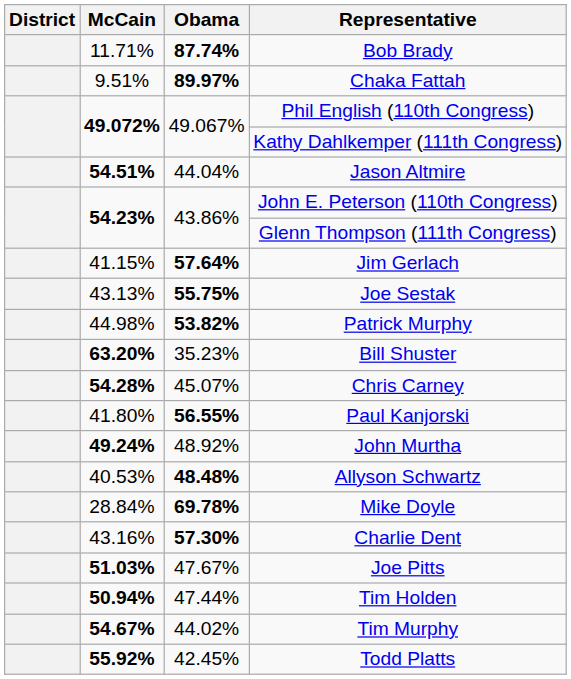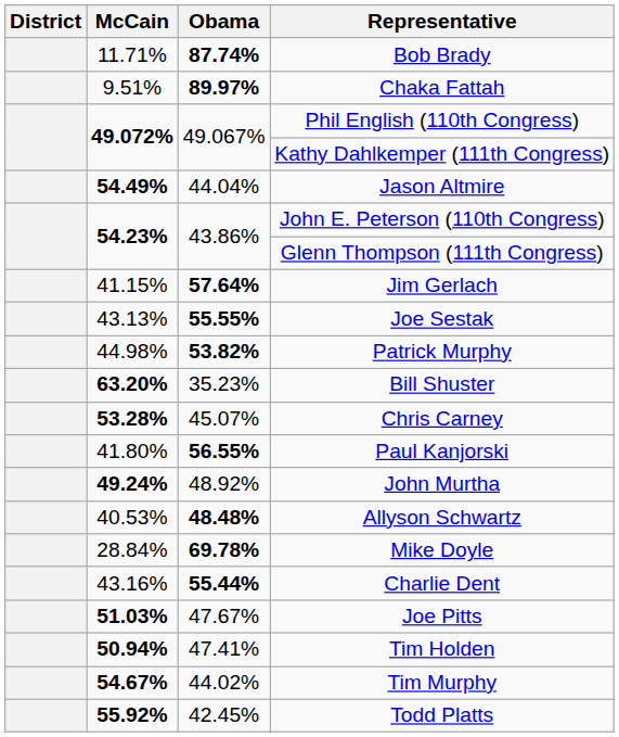Jason Altmire | McCain: 54.51% -> 54.49%
Joe Sestak | Obama: 55.75% -> 55.55%
Chris Carney | McCain: 54.28% -> 53.28%
Charlie Dent | Obama: 57.30% -> 55.44%
Tim Holden | Obama: 47.44% -> 47.41%
